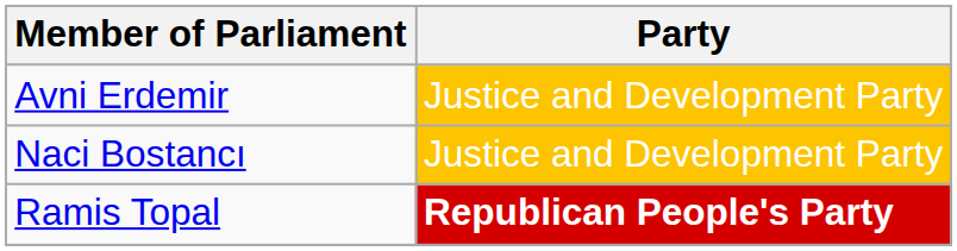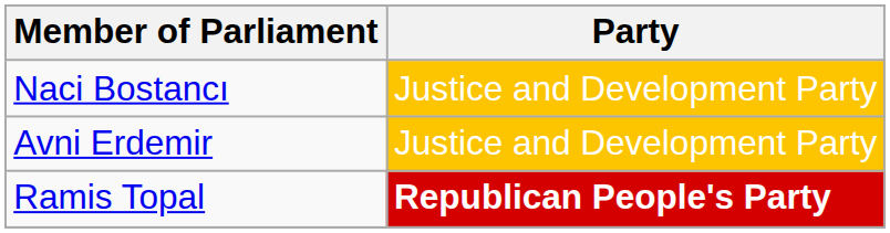rows swapped: Naci Bostancı <-> Avni Erdemir
